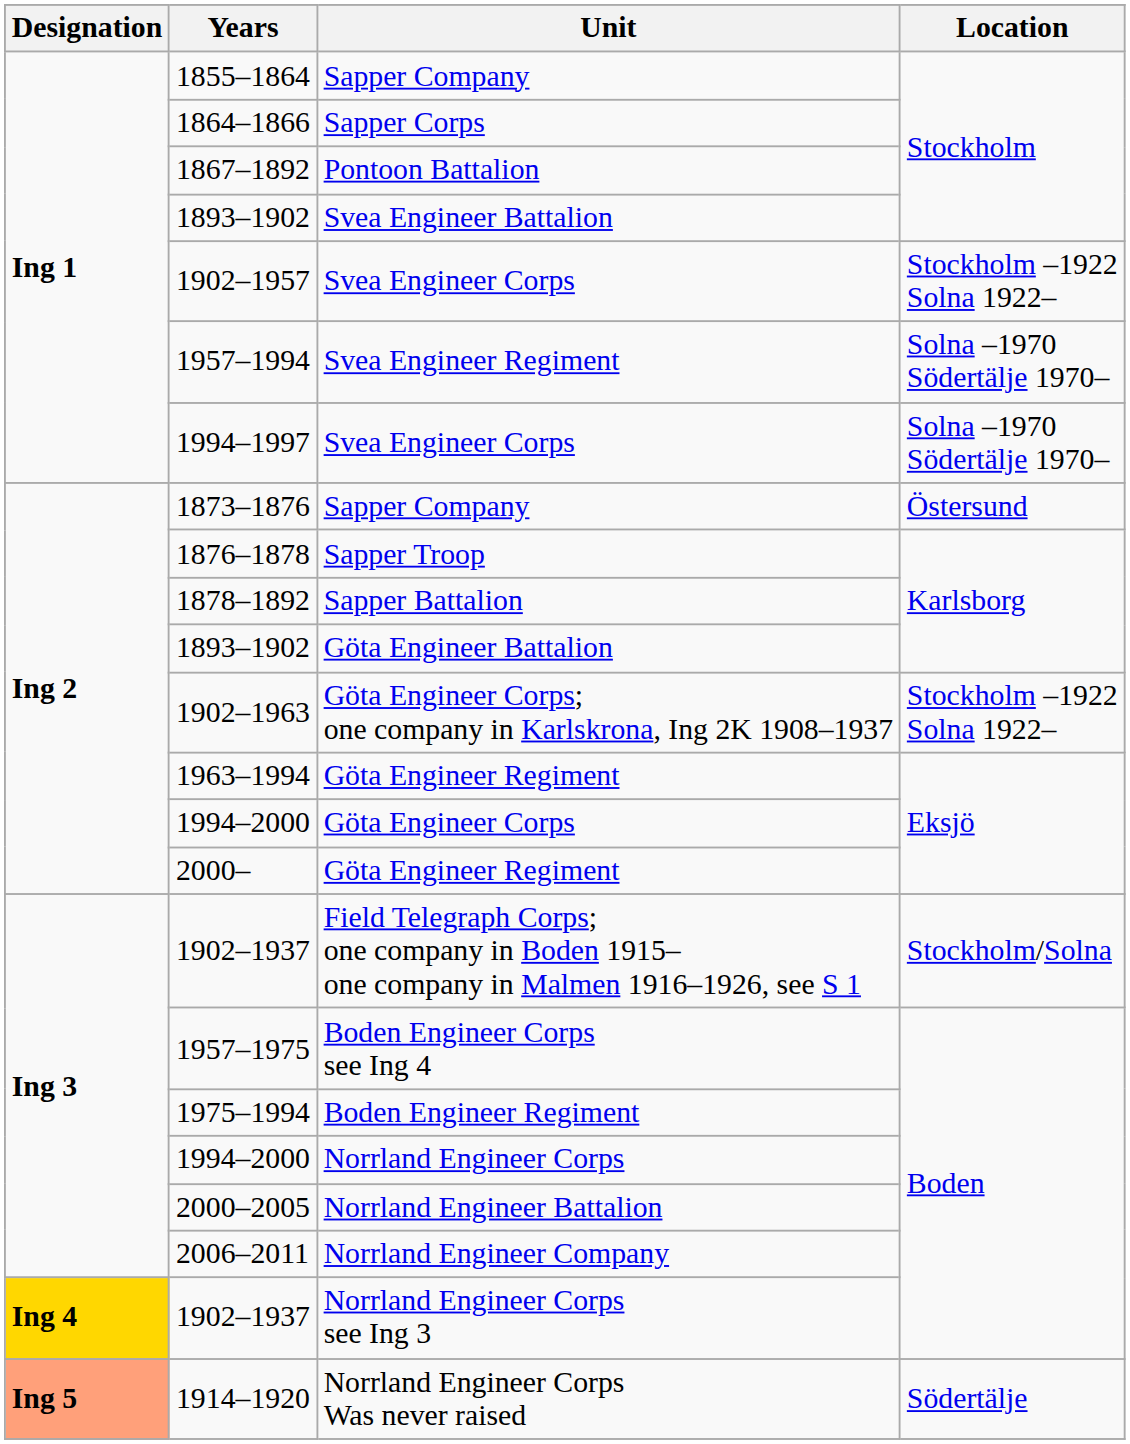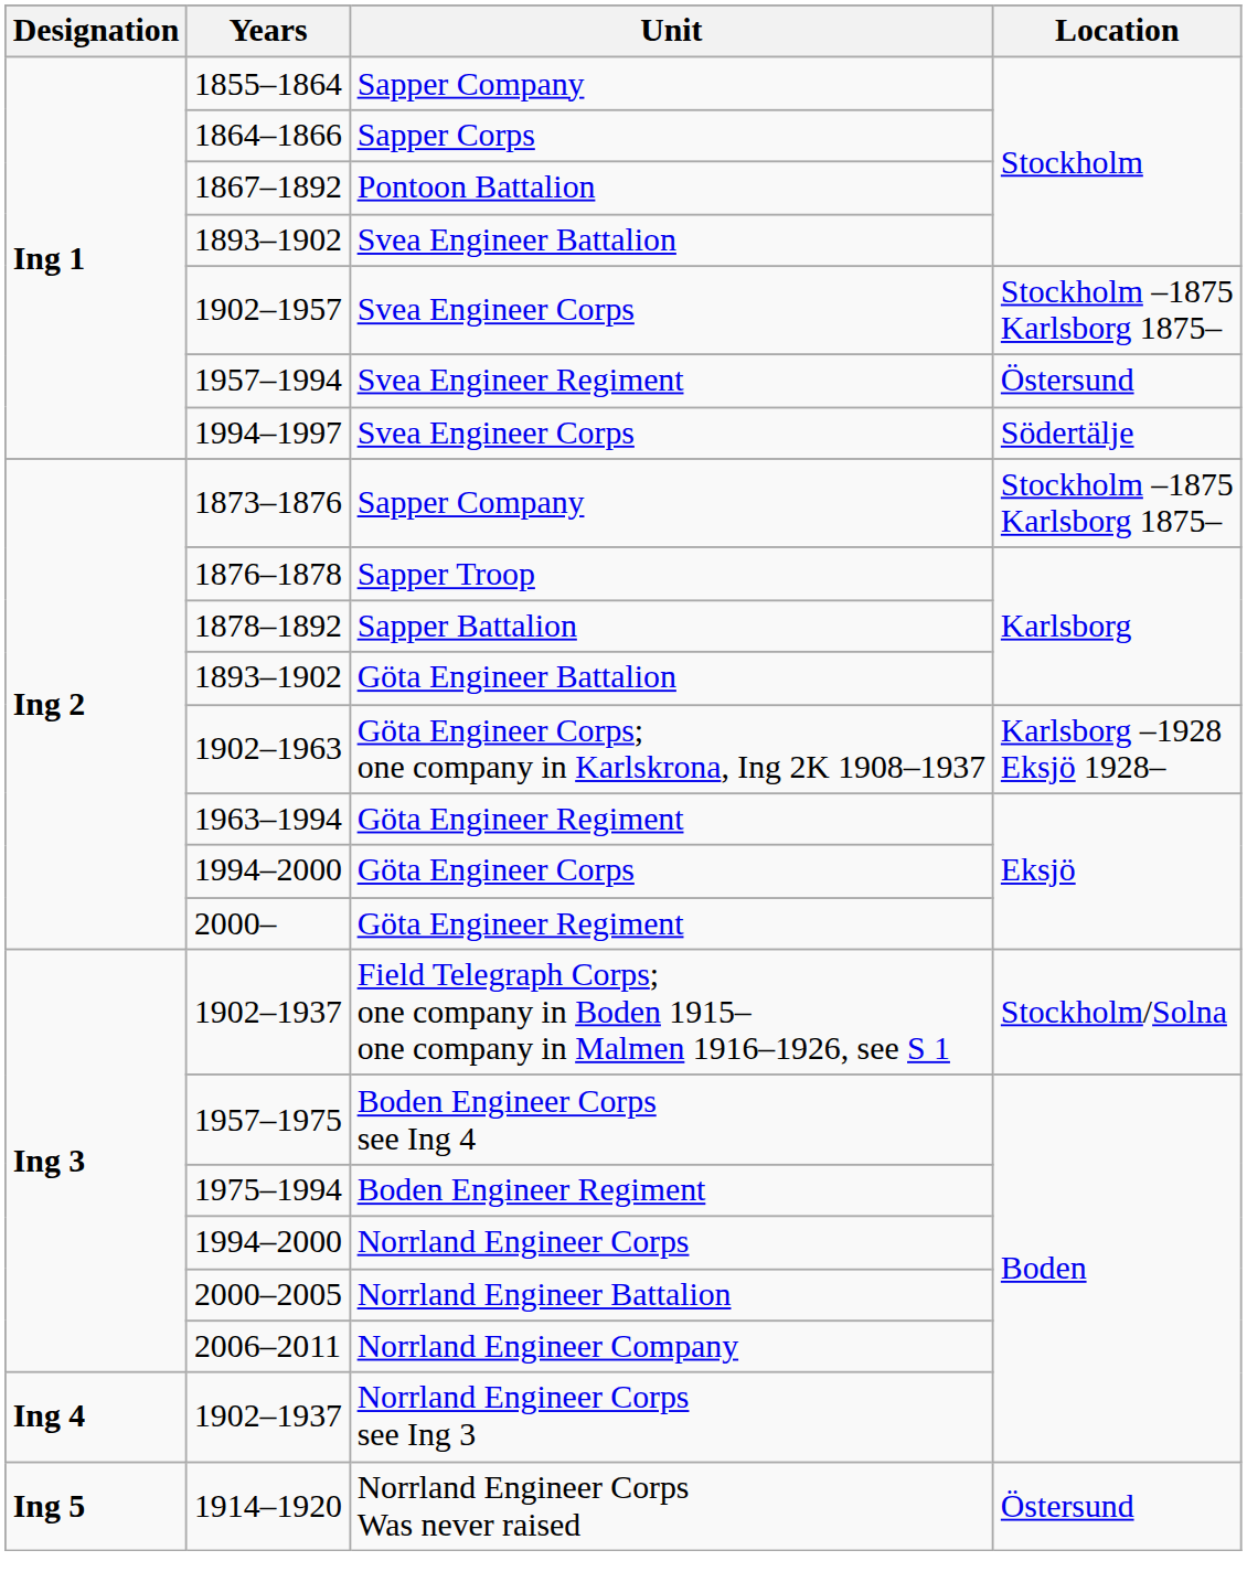1902–1957 | Location: Stockholm –1922 Solna 1922– -> Stockholm –1875 Karlsborg 1875–
1957–1994 | Location: Solna –1970 Södertälje 1970– -> Östersund
1994–1997 | Location: Solna –1970 Södertälje 1970– -> Södertälje
1873–1876 | Location: Östersund -> Stockholm –1875 Karlsborg 1875–
1902–1963 | Location: Stockholm –1922 Solna 1922– -> Karlsborg –1928 Eksjö 1928–
1902–1937 / Norrland Engineer Corps see Ing 3 | Designation: gold background -> no background
1914–1920 | Designation: lightsalmon background -> no background
1914–1920 | Location: Södertälje -> Östersund
